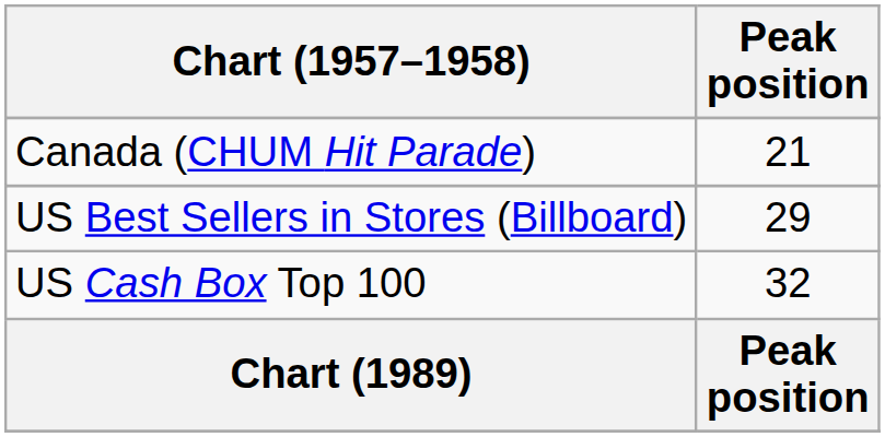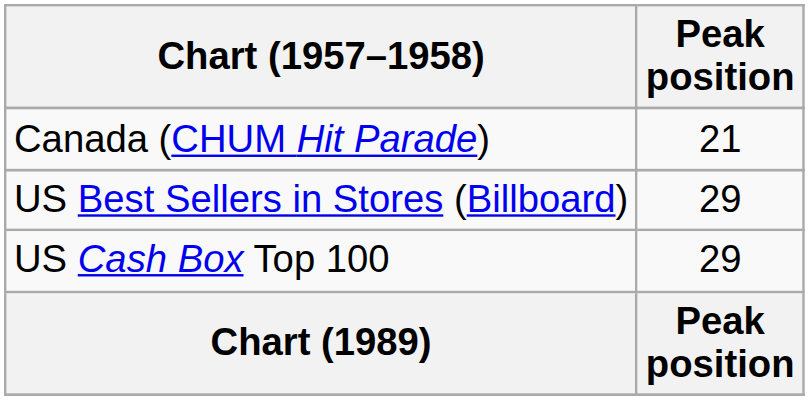US Cash Box Top 100 | Peak position: 32 -> 29
